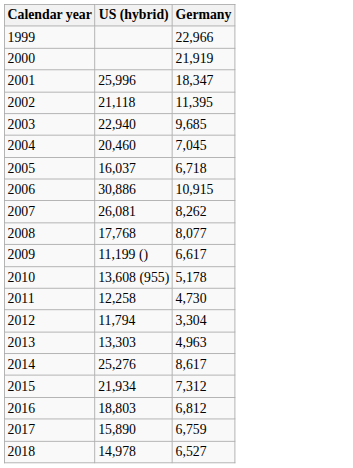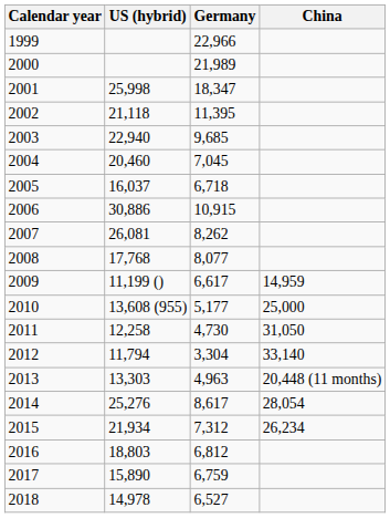+ column: China | 14,959 | 25,000 | 31,050 | 33,140 | 20,448 (11 months) | 28,054 | 26,234
2000 | Germany: 21,919 -> 21,989
2001 | US (hybrid): 25,996 -> 25,998
2010 | Germany: 5,178 -> 5,177
